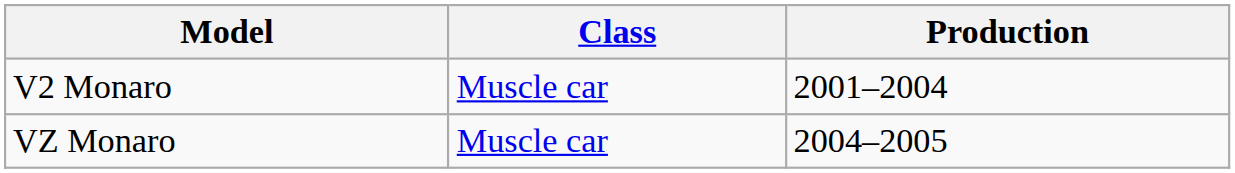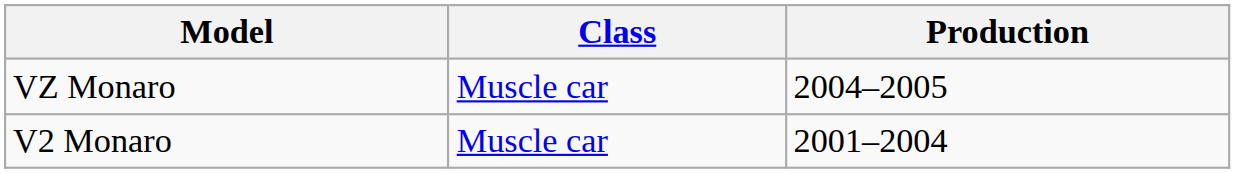rows swapped: V2 Monaro <-> VZ Monaro
